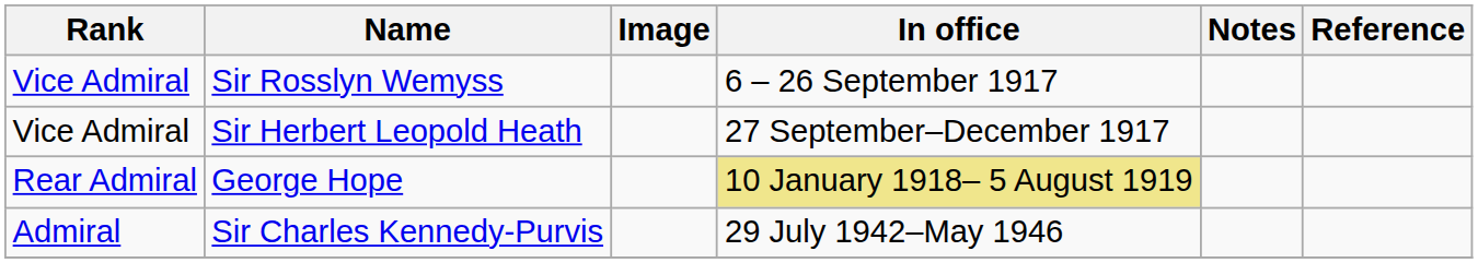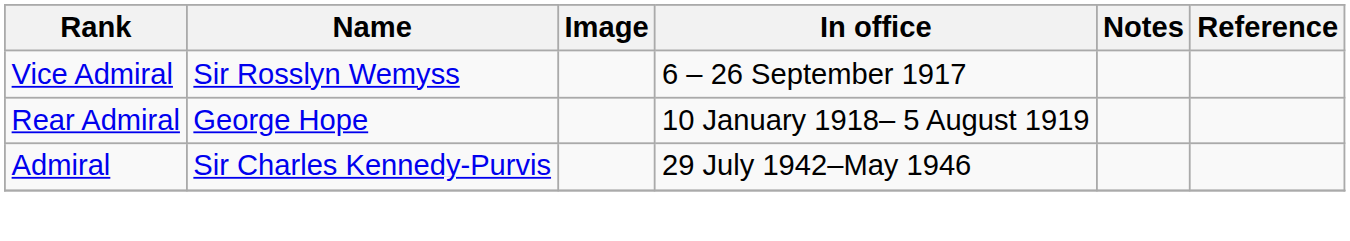- row: Vice Admiral | Sir Herbert Leopold Heath | 27 September–December 1917
George Hope | In office: khaki background -> no background
